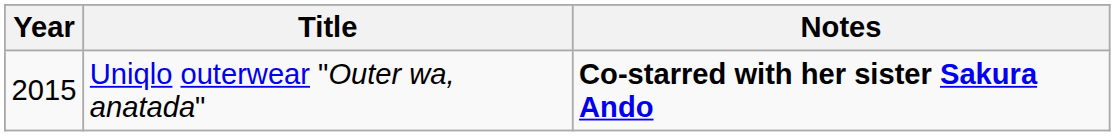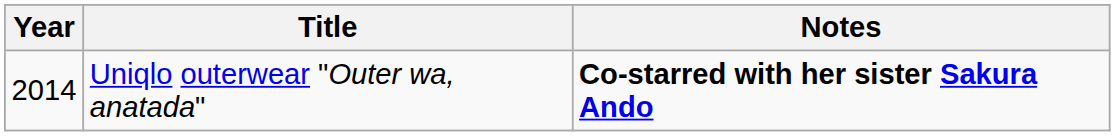Uniqlo outerwear "Outer wa, anatada" | Year: 2015 -> 2014
